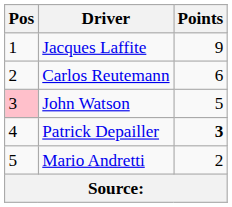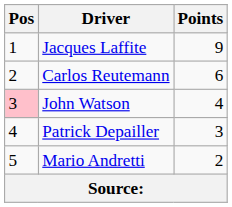John Watson | Points: 5 -> 4
Patrick Depailler | Points: bold -> normal
